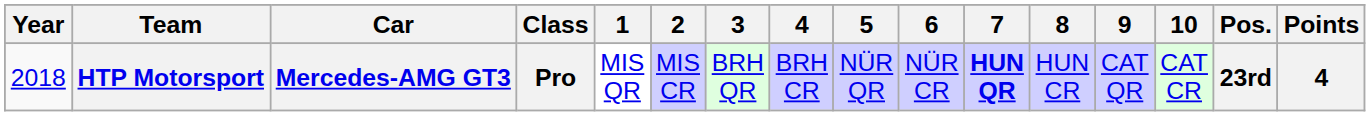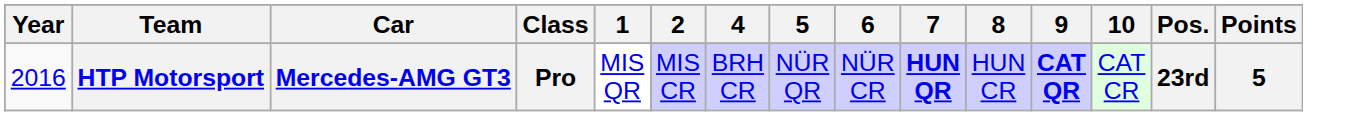- column: 3 | BRH QR
HTP Motorsport | Year: 2018 -> 2016
HTP Motorsport | 9: normal -> bold
HTP Motorsport | Points: 4 -> 5
